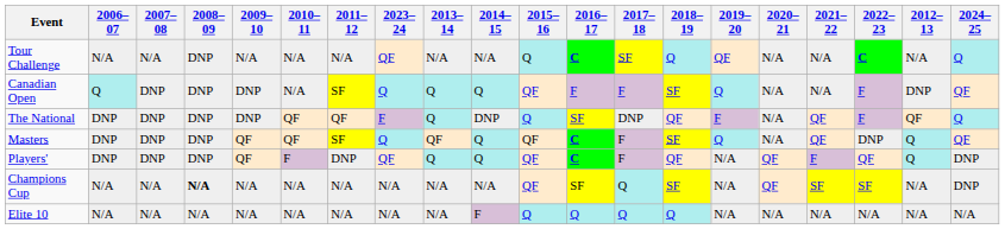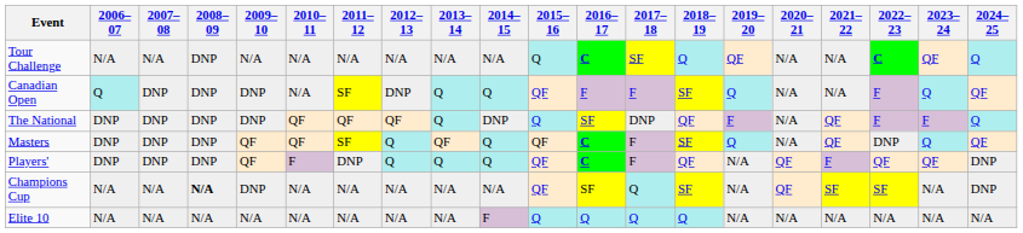columns swapped: 2012–13 <-> 2023–24
Champions Cup | 2009–10: N/A -> DNP
